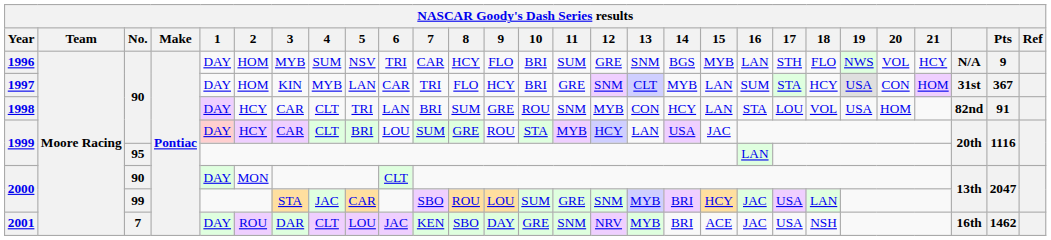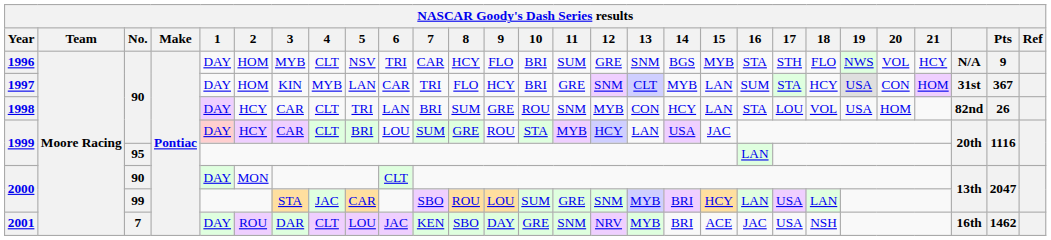1996 | 4: SUM -> CLT
1996 | 16: LAN -> STA
1998 | Pts: 91 -> 26
2000 / 99 | 16: JAC -> LAN
